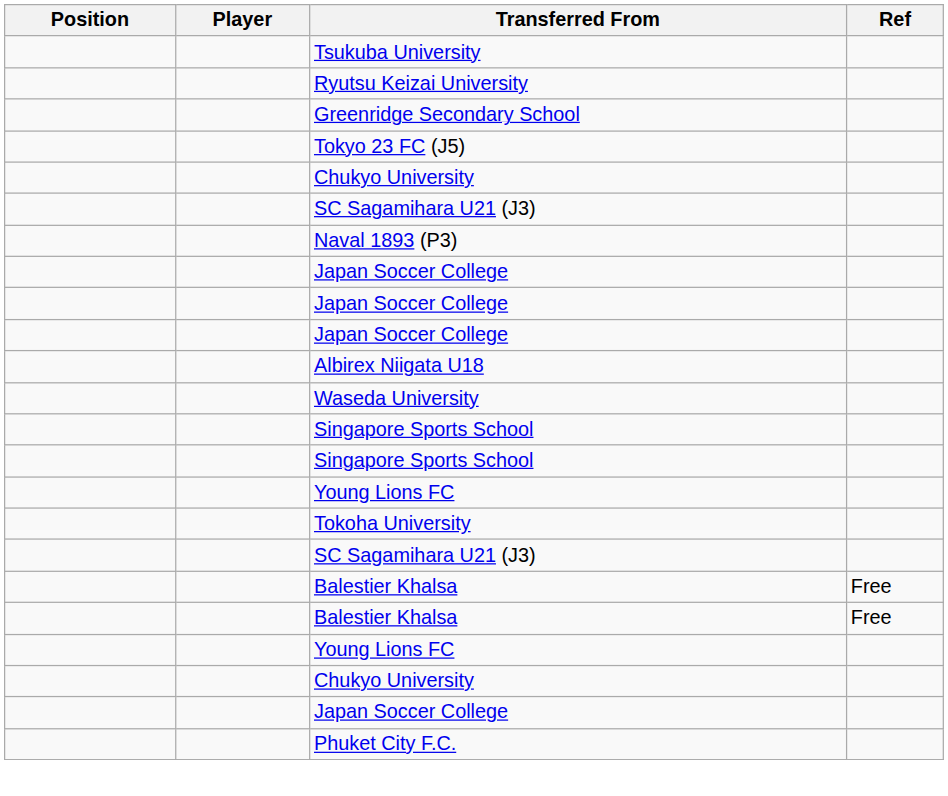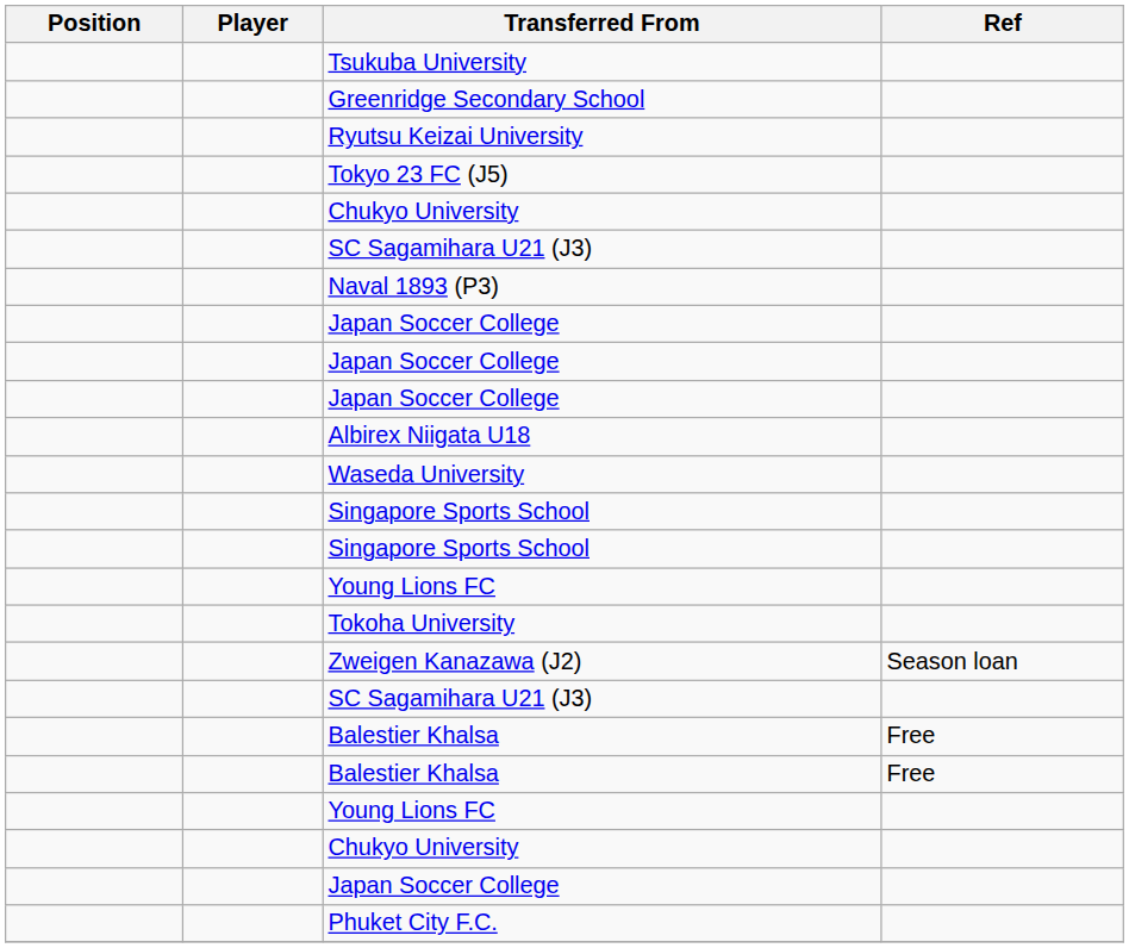rows swapped: Greenridge Secondary School <-> Ryutsu Keizai University
+ row: Zweigen Kanazawa (J2) | Season loan
